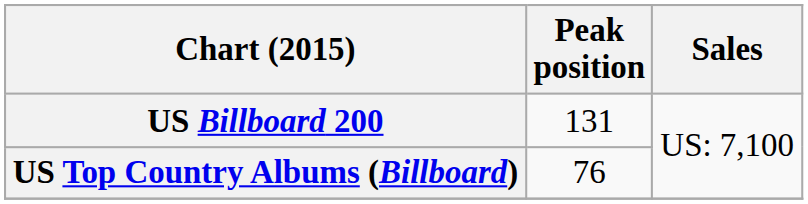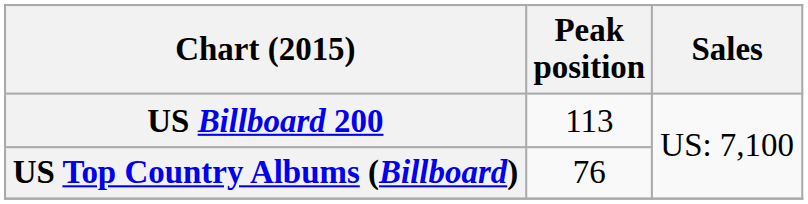US Billboard 200 | Peak position: 131 -> 113
